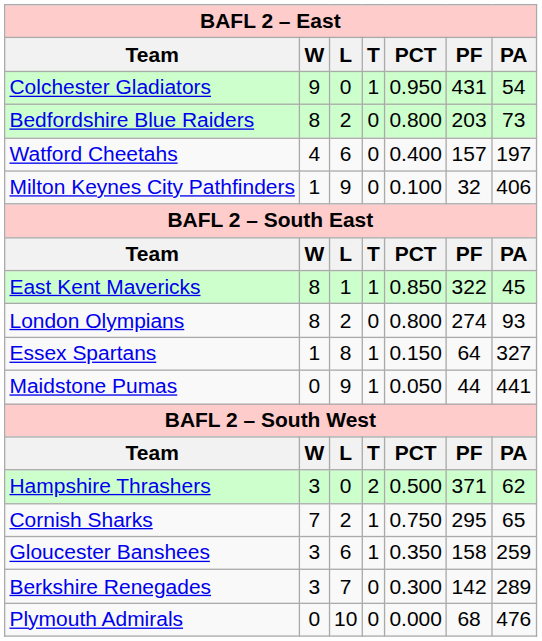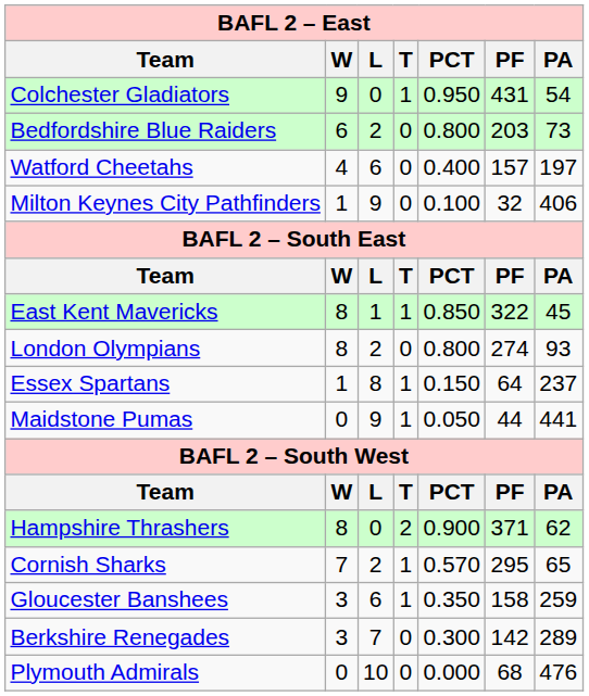Bedfordshire Blue Raiders | W: 8 -> 6
Essex Spartans | PA: 327 -> 237
Hampshire Thrashers | W: 3 -> 8
Hampshire Thrashers | PCT: 0.500 -> 0.900
Cornish Sharks | PCT: 0.750 -> 0.570
